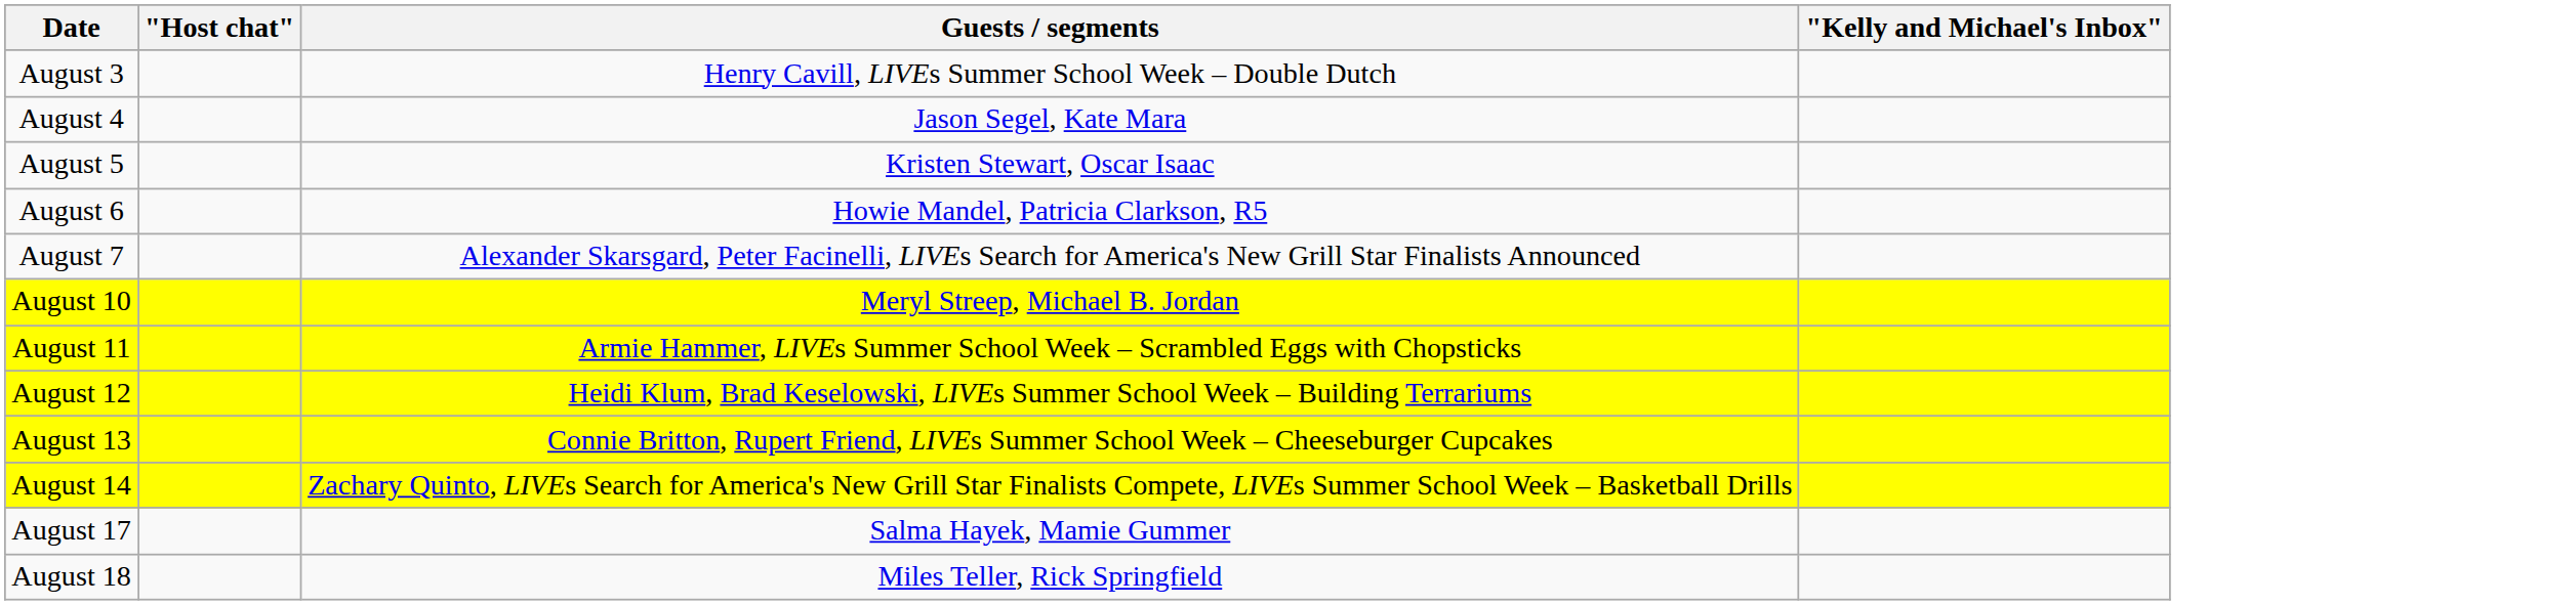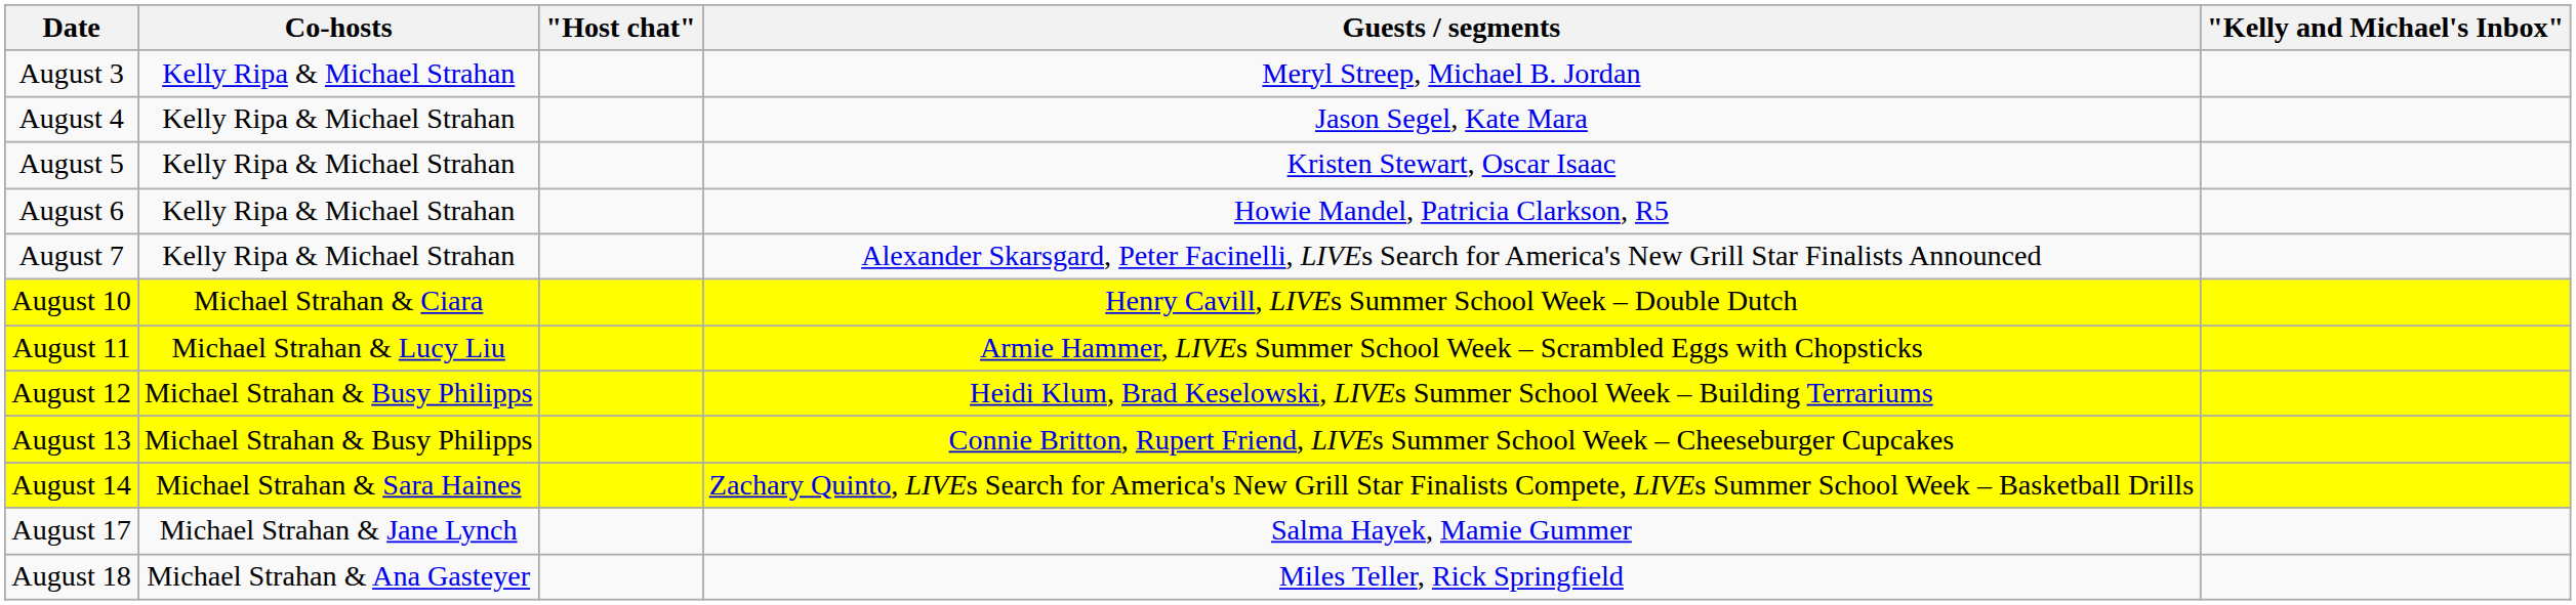+ column: Co-hosts | Kelly Ripa & Michael Strahan | Kelly Ripa & Michael Strahan | Kelly Ripa & Michael Strahan | Kelly Ripa & Michael Strahan | Kelly Ripa & Michael Strahan | Michael Strahan & Ciara | Michael Strahan & Lucy Liu | Michael Strahan & Busy Philipps | Michael Strahan & Busy Philipps | Michael Strahan & Sara Haines | Michael Strahan & Jane Lynch | Michael Strahan & Ana Gasteyer
August 3 | Guests / segments: Henry Cavill, LIVEs Summer School Week – Double Dutch -> Meryl Streep, Michael B. Jordan
August 10 | Guests / segments: Meryl Streep, Michael B. Jordan -> Henry Cavill, LIVEs Summer School Week – Double Dutch
